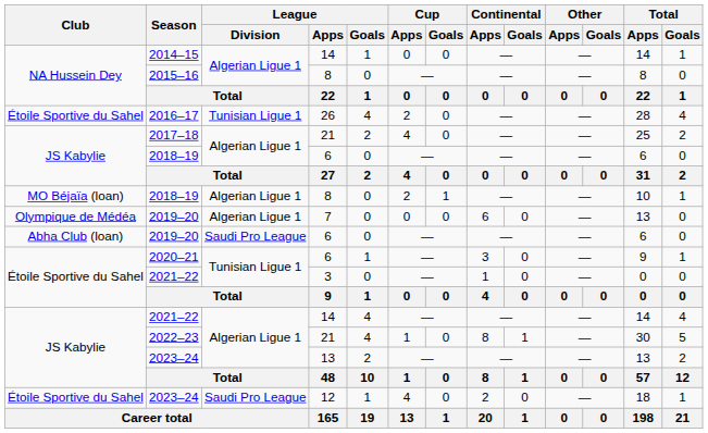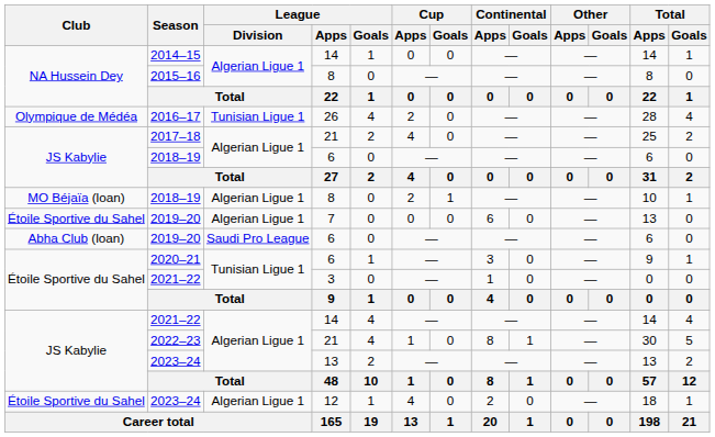2016–17 | Club: Étoile Sportive du Sahel -> Olympique de Médéa
2019–20 / 7 | Club: Olympique de Médéa -> Étoile Sportive du Sahel
2023–24 / 12 | League / Division: Saudi Pro League -> Algerian Ligue 1
